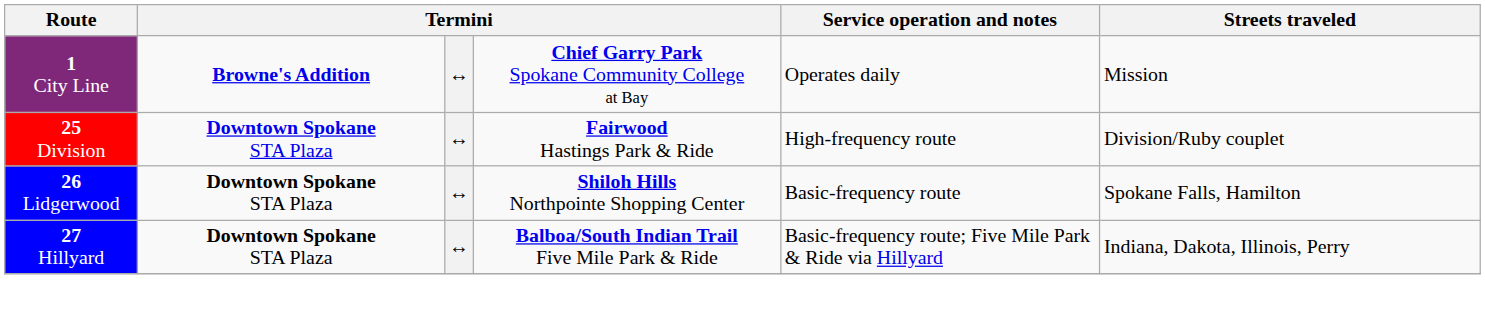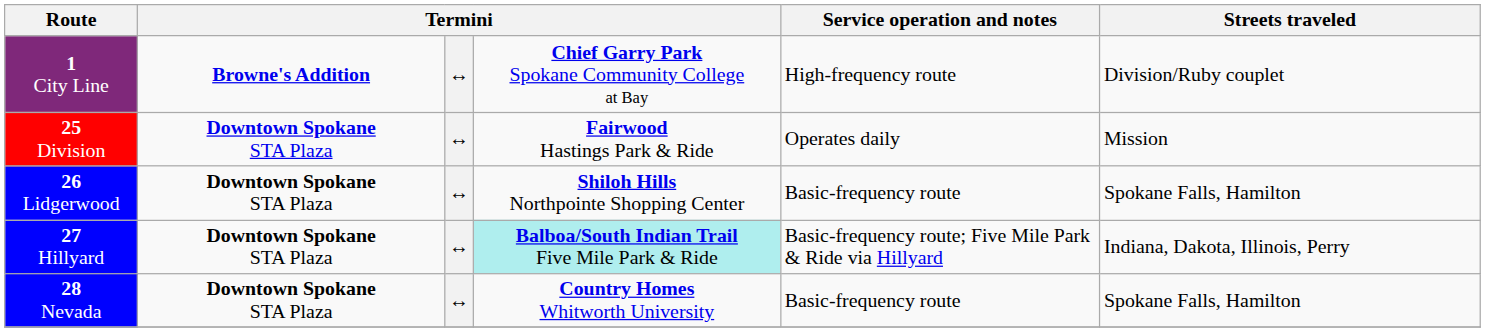1 City Line | Service operation and notes: Operates daily -> High-frequency route
1 City Line | Streets traveled: Mission -> Division/Ruby couplet
25 Division | Service operation and notes: High-frequency route -> Operates daily
25 Division | Streets traveled: Division/Ruby couplet -> Mission
27 Hillyard | column 4: no background -> paleturquoise background
+ row: 28 Nevada | Downtown Spokane STA Plaza | ↔ | Country Homes Whitworth University | Basic-frequency route | Spokane Falls, Hamilton
